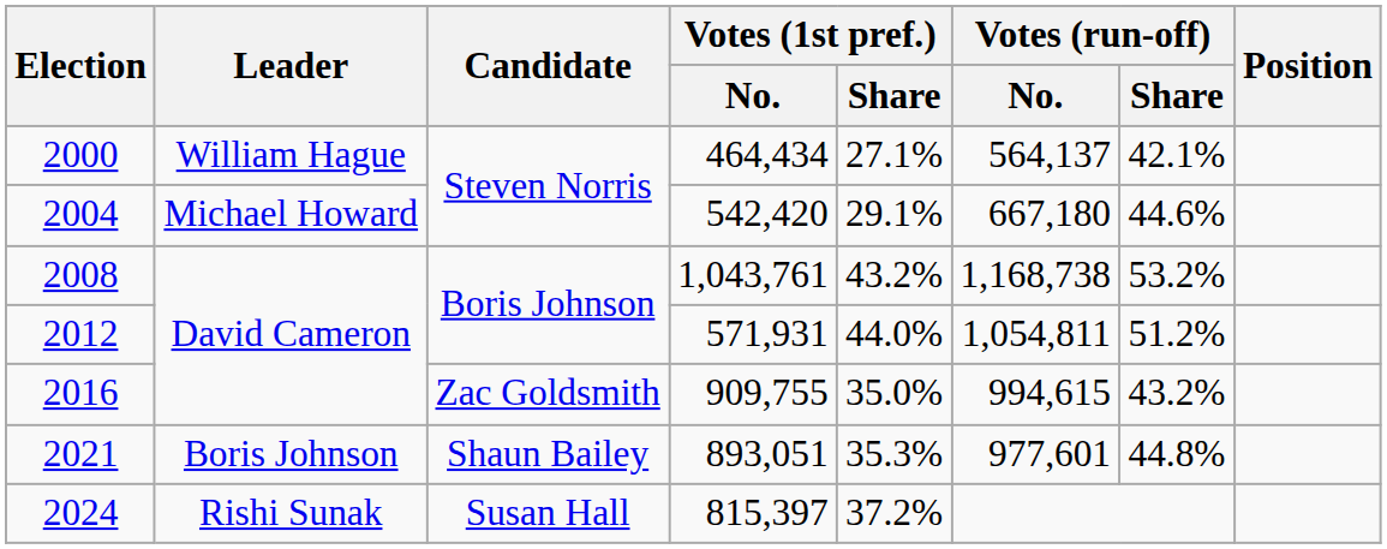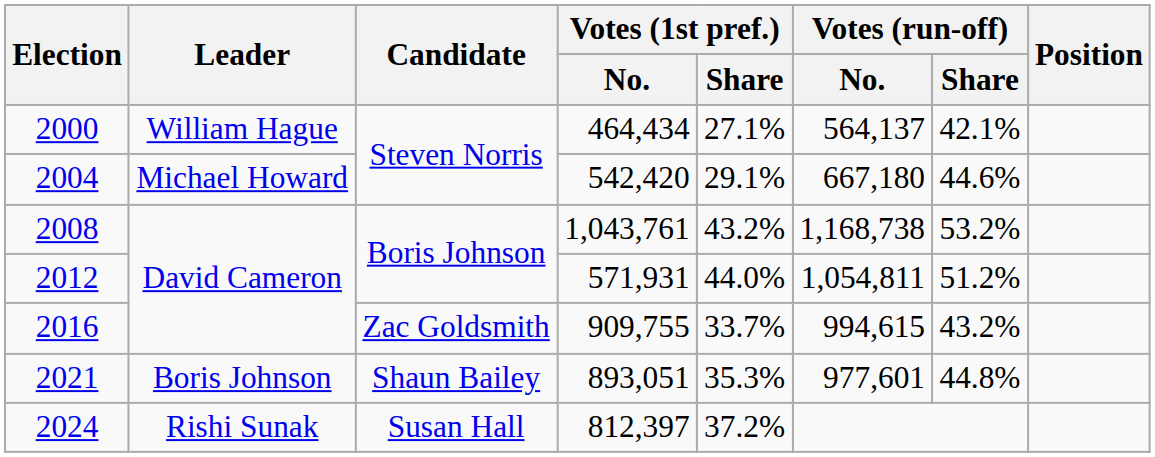2016 | Votes (1st pref.) / Share: 35.0% -> 33.7%
2024 | Votes (1st pref.) / No.: 815,397 -> 812,397
